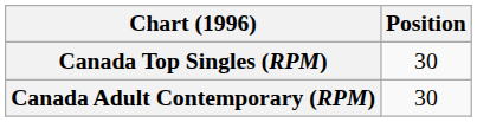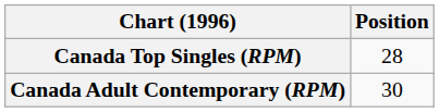Canada Top Singles (RPM) | Position: 30 -> 28
